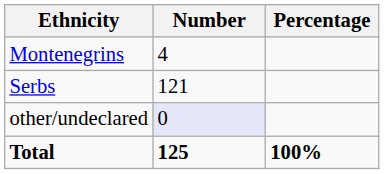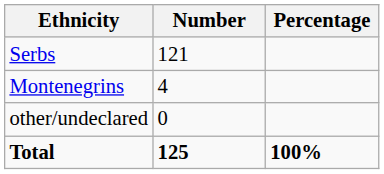rows swapped: Montenegrins <-> Serbs
other/undeclared | Number: lavender background -> no background
